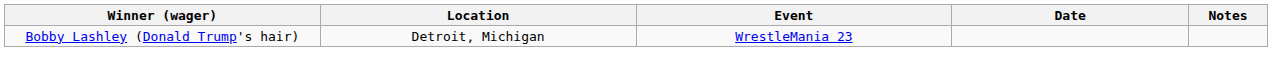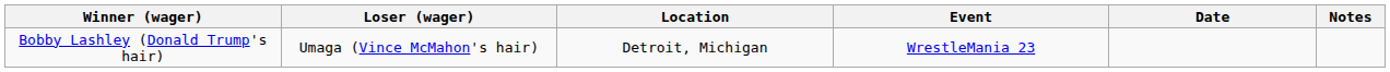+ column: Loser (wager) | Umaga (Vince McMahon's hair)
